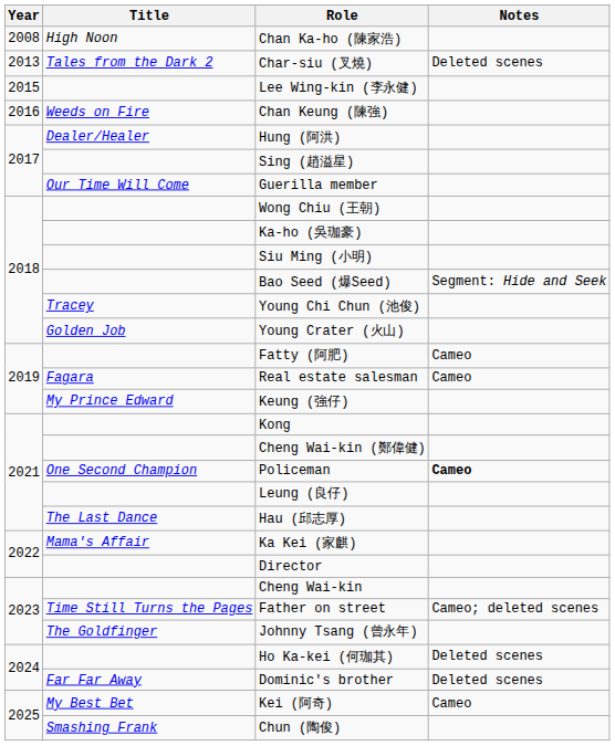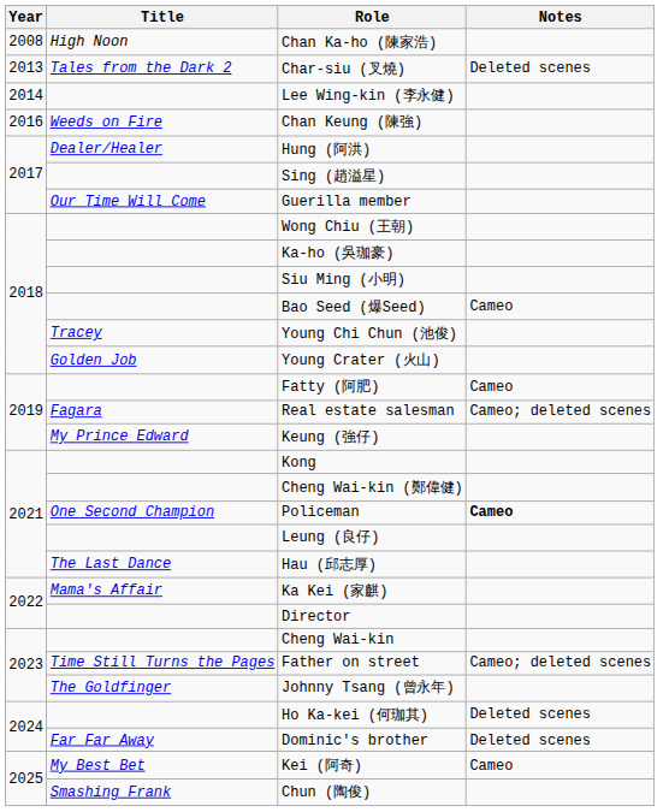Lee Wing-kin (李永健) | Year: 2015 -> 2014
Bao Seed (爆Seed) | Notes: Segment: Hide and Seek -> Cameo
Real estate salesman | Notes: Cameo -> Cameo; deleted scenes
